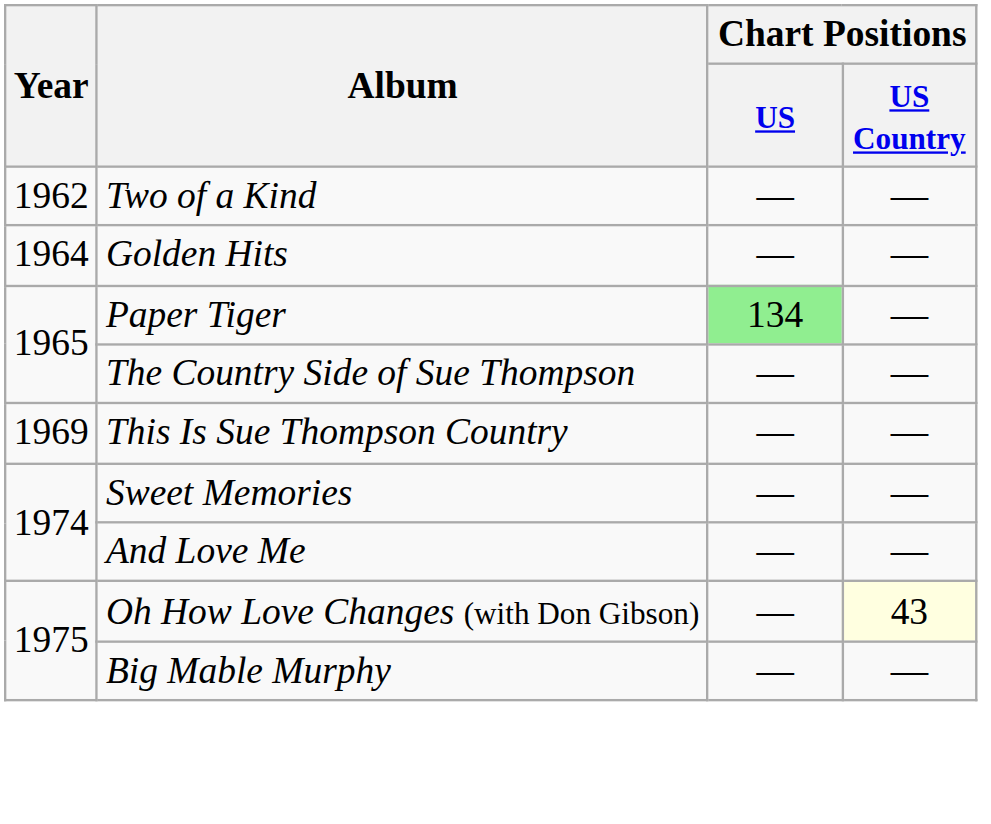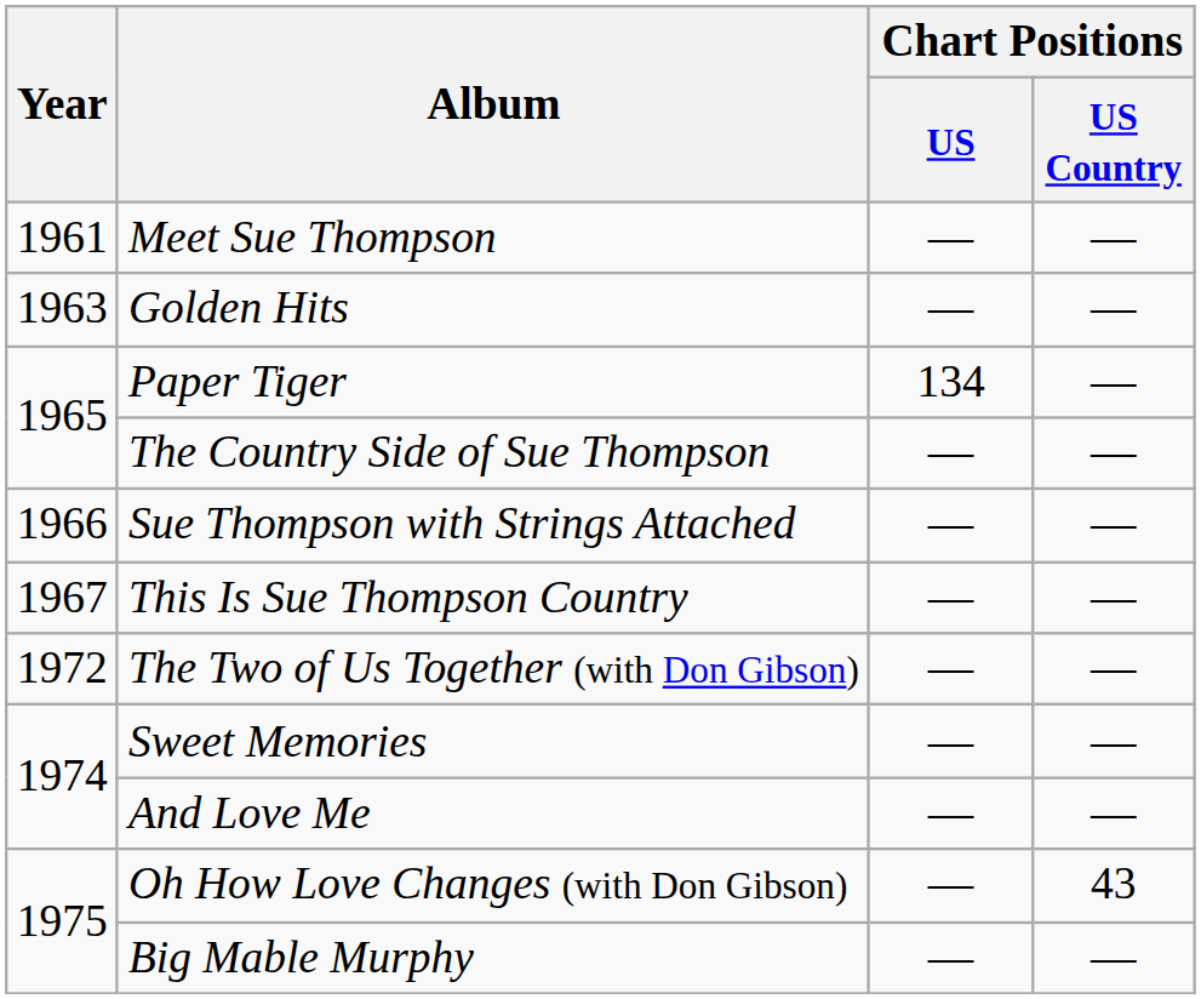+ row: 1961 | Meet Sue Thompson | — | —
- row: 1962 | Two of a Kind | — | —
Golden Hits | Year: 1964 -> 1963
Paper Tiger | Chart Positions / US: lightgreen background -> no background
+ row: 1966 | Sue Thompson with Strings Attached | — | —
This Is Sue Thompson Country | Year: 1969 -> 1967
+ row: 1972 | The Two of Us Together (with Don Gibson) | — | —
Oh How Love Changes (with Don Gibson) | Chart Positions / US Country: lightyellow background -> no background
